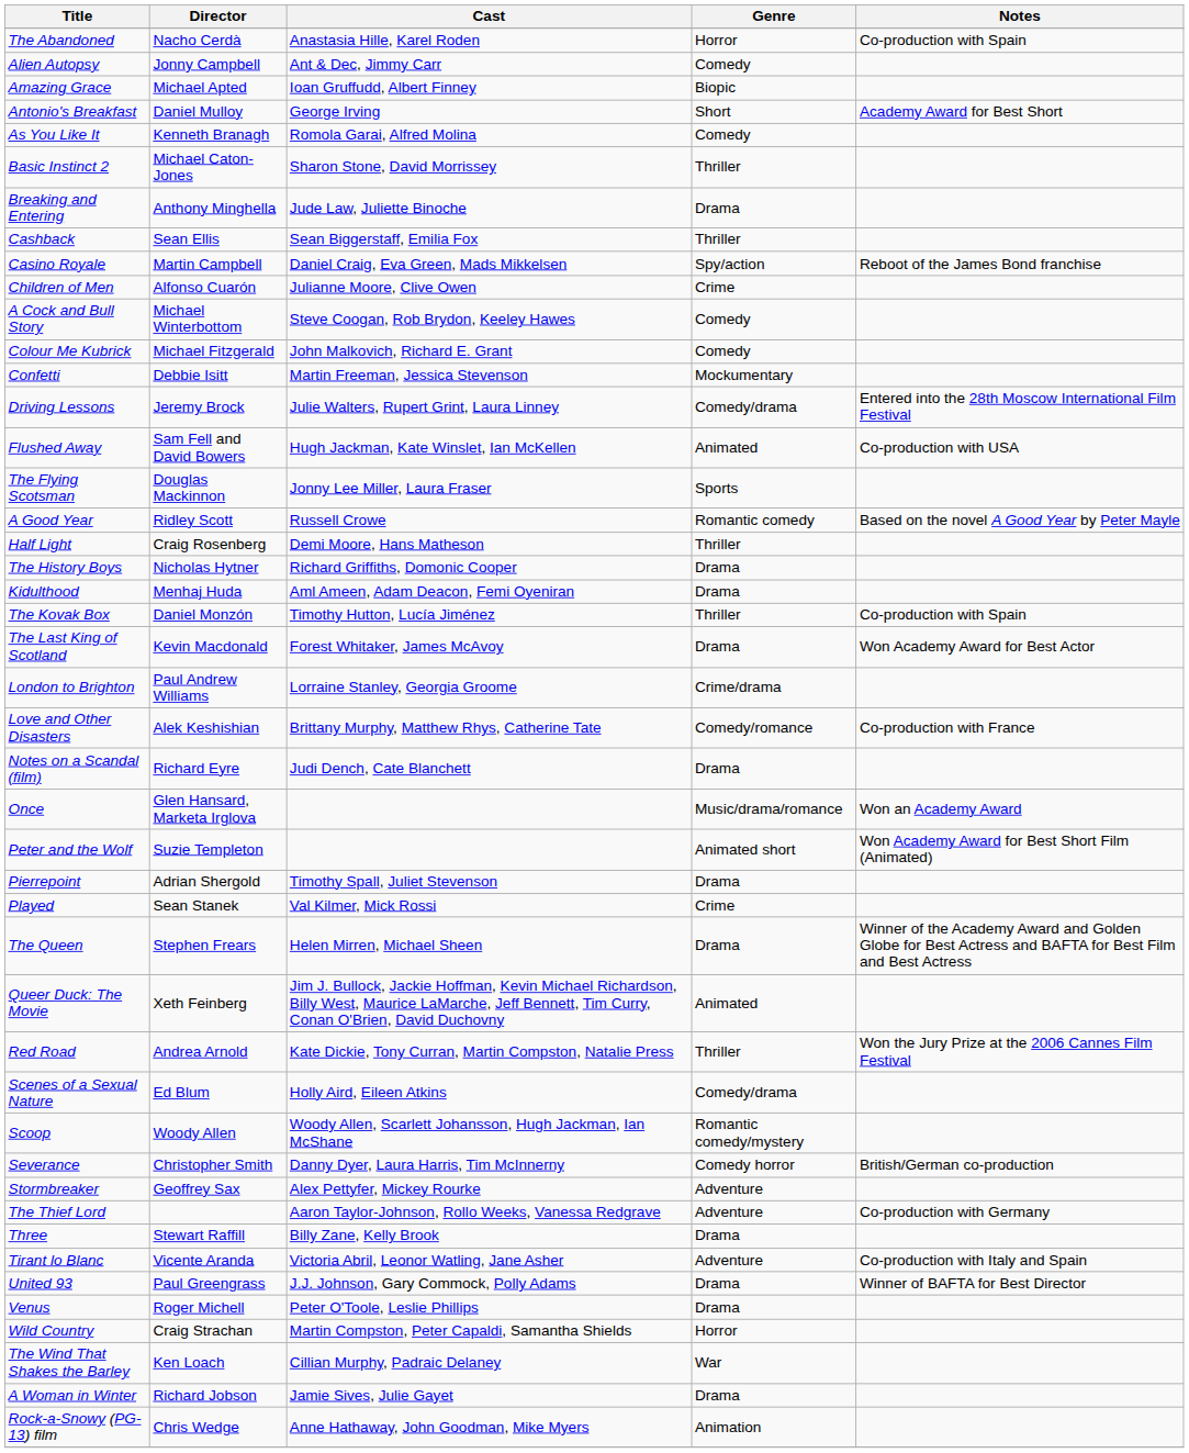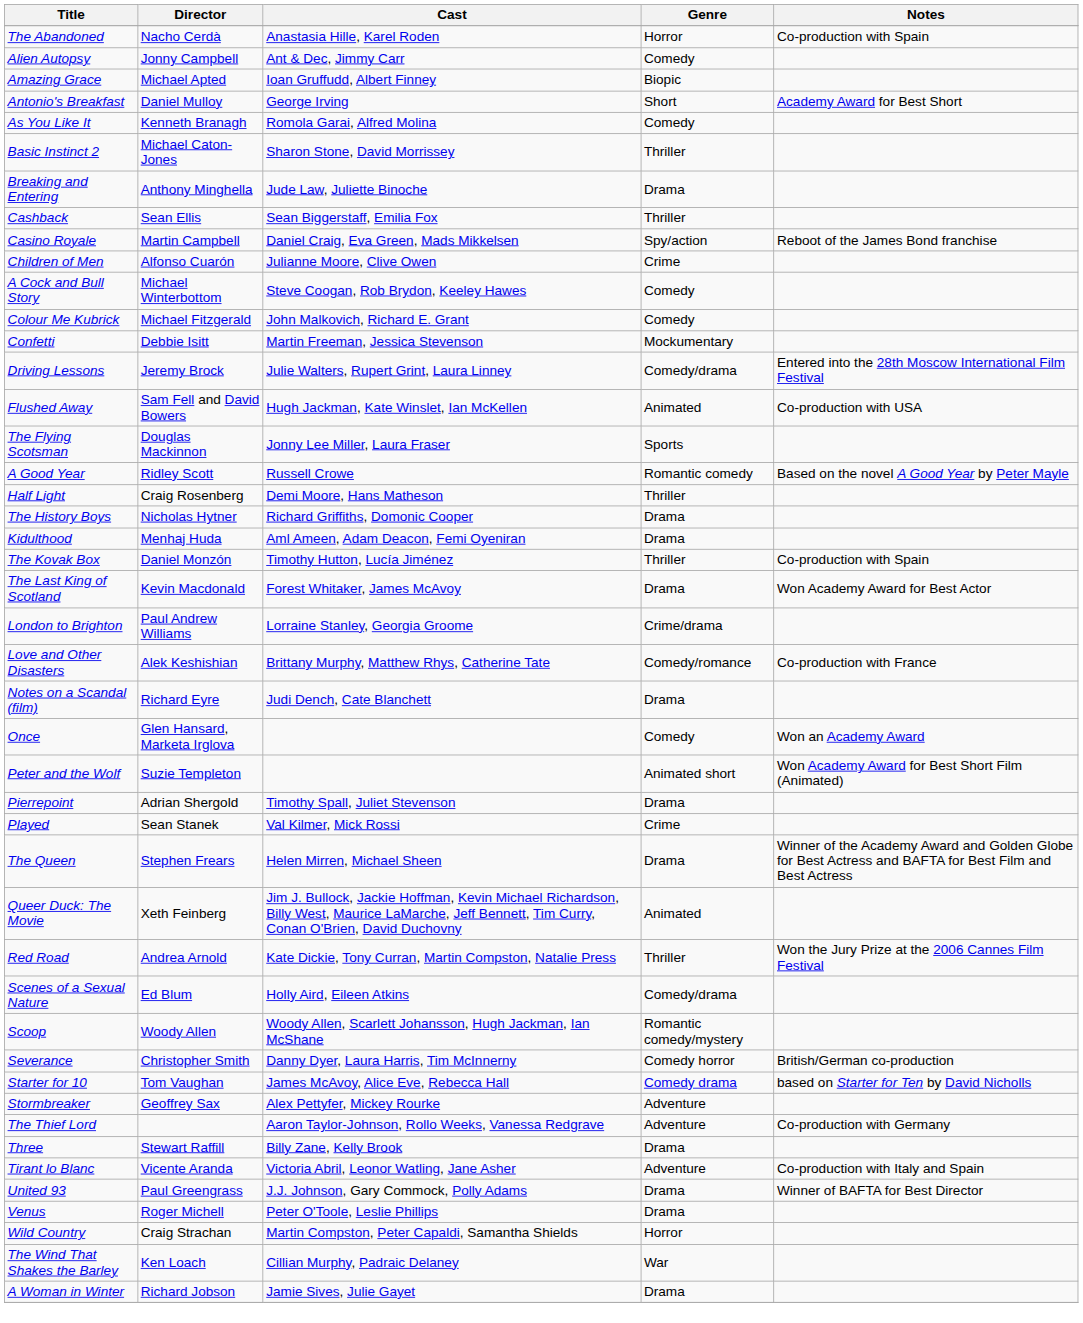Once | Genre: Music/drama/romance -> Comedy
+ row: Starter for 10 | Tom Vaughan | James McAvoy, Alice Eve, Rebecca Hall | Comedy drama | based on Starter for Ten by David Nicholls
- row: Rock-a-Snowy (PG-13) film | Chris Wedge | Anne Hathaway, John Goodman, Mike Myers | Animation
